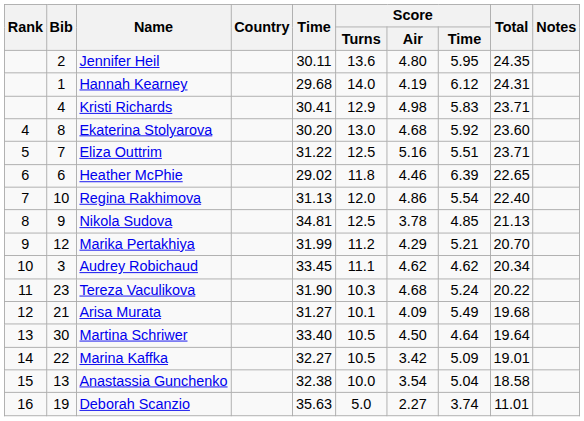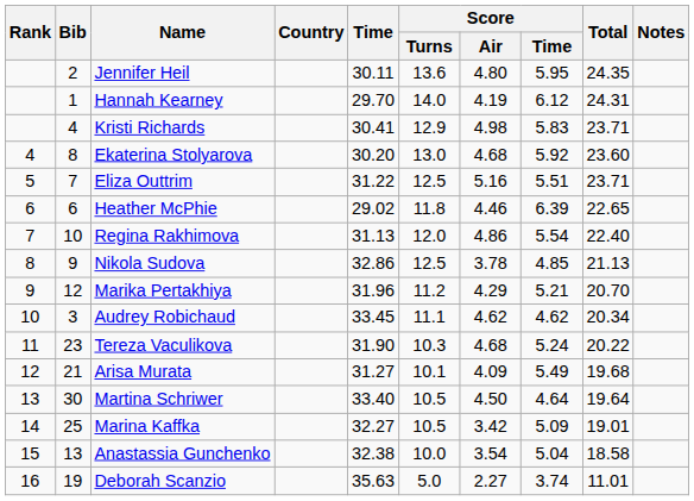Hannah Kearney | Time: 29.68 -> 29.70
Nikola Sudova | Time: 34.81 -> 32.86
Marika Pertakhiya | Time: 31.99 -> 31.96
Marina Kaffka | Bib: 22 -> 25
